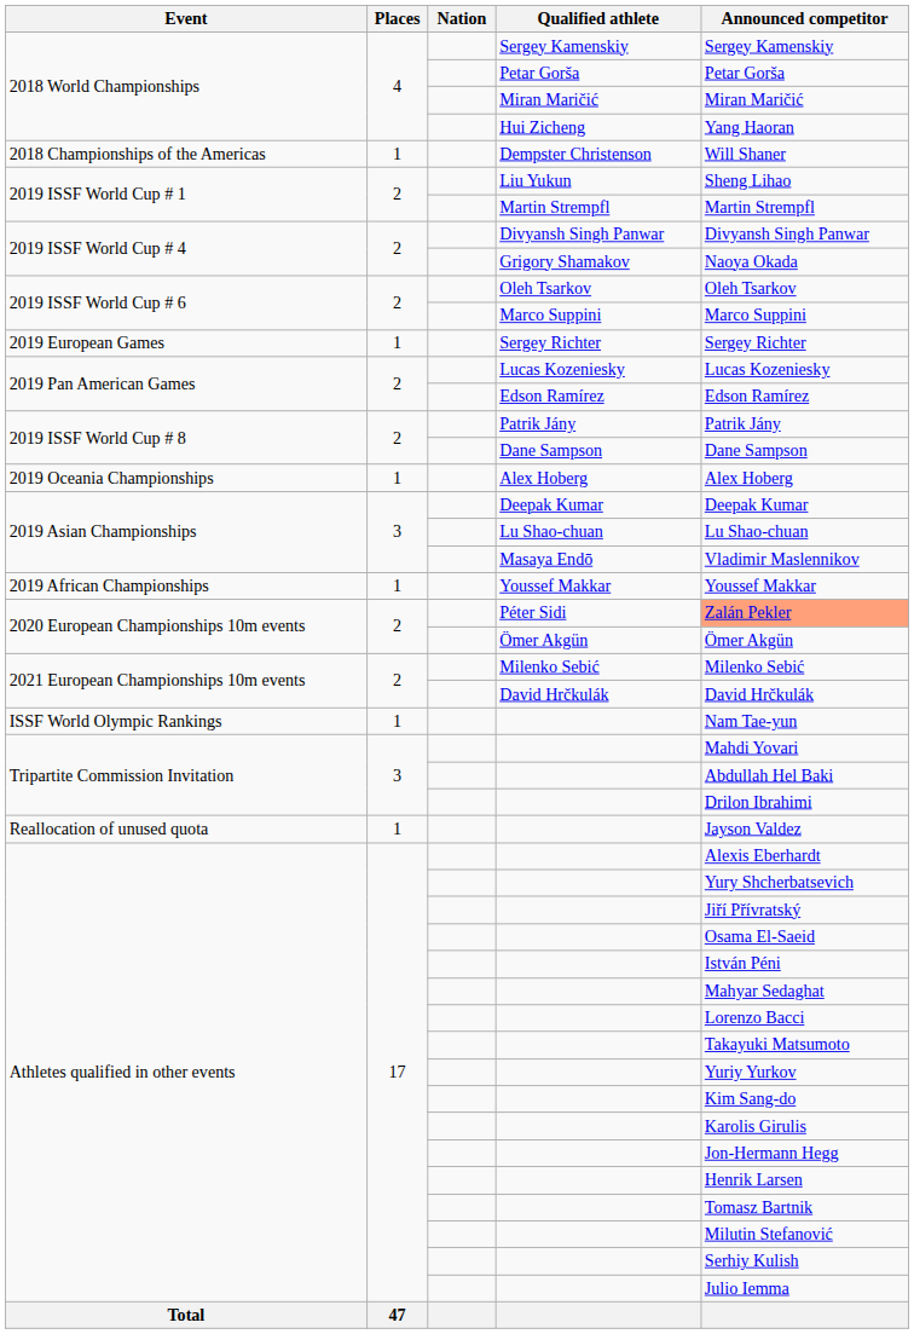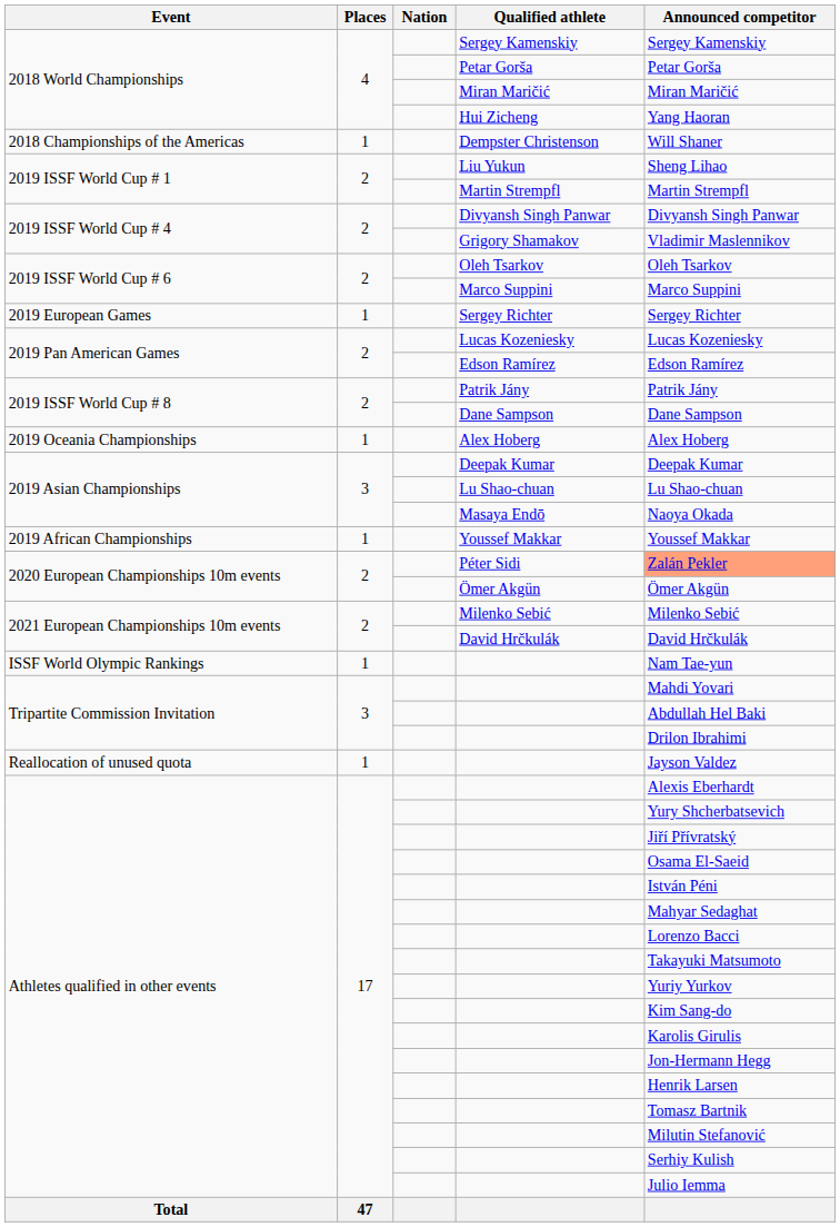Grigory Shamakov | Announced competitor: Naoya Okada -> Vladimir Maslennikov
Masaya Endō | Announced competitor: Vladimir Maslennikov -> Naoya Okada
